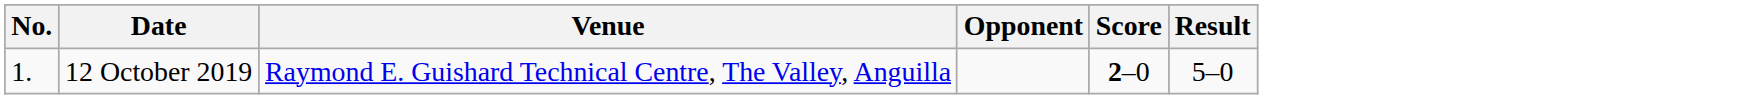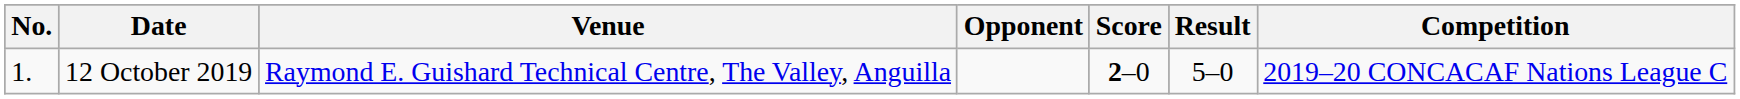+ column: Competition | 2019–20 CONCACAF Nations League C
